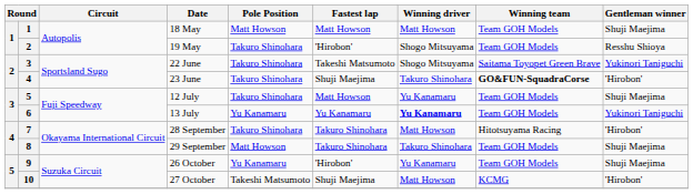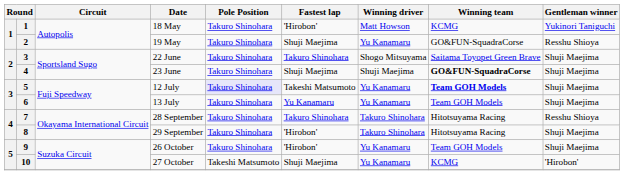18 May | Pole Position: Matt Howson -> Takuro Shinohara
18 May | Fastest lap: Matt Howson -> 'Hirobon'
18 May | Winning team: Team GOH Models -> KCMG
18 May | Gentleman winner: Shuji Maejima -> Yukinori Taniguchi
19 May | Fastest lap: 'Hirobon' -> Shuji Maejima
19 May | Winning driver: Shogo Mitsuyama -> Yu Kanamaru
19 May | Winning team: Team GOH Models -> GO&FUN-SquadraCorse
22 June | Fastest lap: Takeshi Matsumoto -> Takuro Shinohara
22 June | Gentleman winner: Yukinori Taniguchi -> Shuji Maejima
23 June | Winning driver: Takuro Shinohara -> Shuji Maejima
23 June | Gentleman winner: 'Hirobon' -> Shuji Maejima
12 July | Pole Position: no background -> lavender background
12 July | Fastest lap: Matt Howson -> Takeshi Matsumoto
12 July | Winning team: normal -> bold
13 July | Pole Position: Yu Kanamaru -> Takuro Shinohara
13 July | Winning driver: bold -> normal
13 July | Gentleman winner: Yukinori Taniguchi -> Shuji Maejima
28 September | Winning driver: Matt Howson -> Takuro Shinohara
28 September | Gentleman winner: 'Hirobon' -> Resshu Shioya
29 September | Pole Position: Matt Howson -> Takuro Shinohara
29 September | Fastest lap: Takuro Shinohara -> 'Hirobon'
29 September | Winning team: Team GOH Models -> Hitotsuyama Racing
26 October | Pole Position: Yu Kanamaru -> Takuro Shinohara
27 October | Winning driver: Matt Howson -> Yu Kanamaru
